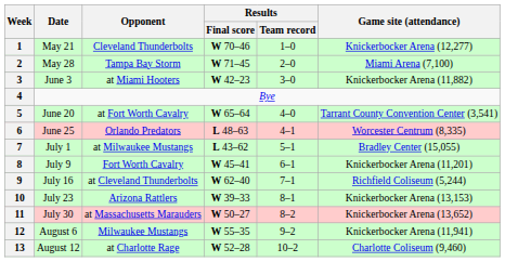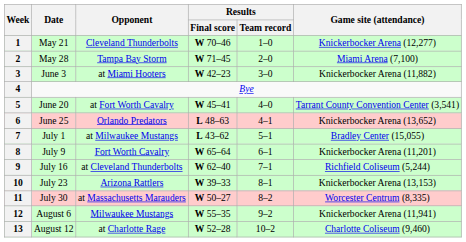5 | Results / Final score: W 65–64 -> W 45–41
6 | Game site (attendance): Worcester Centrum (8,335) -> Knickerbocker Arena (13,652)
8 | Results / Final score: W 45–41 -> W 65–64
11 | Game site (attendance): Knickerbocker Arena (13,652) -> Worcester Centrum (8,335)
